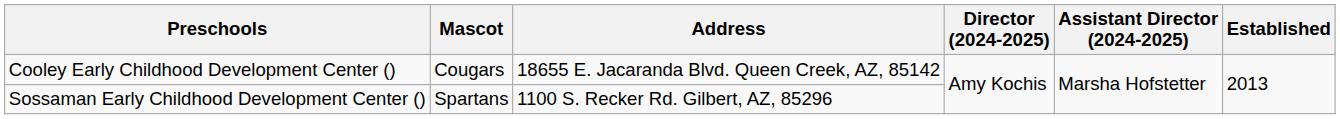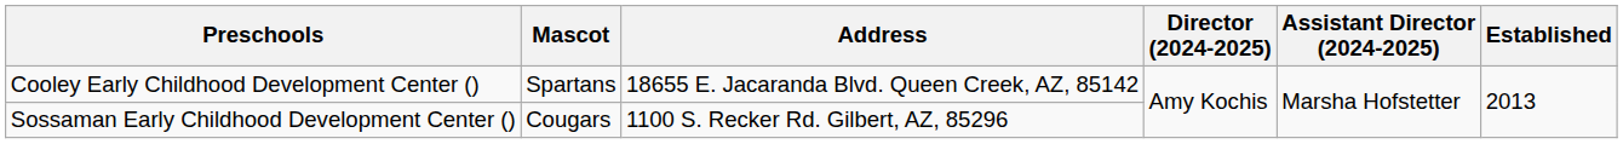Cooley Early Childhood Development Center () | Mascot: Cougars -> Spartans
Sossaman Early Childhood Development Center () | Mascot: Spartans -> Cougars
